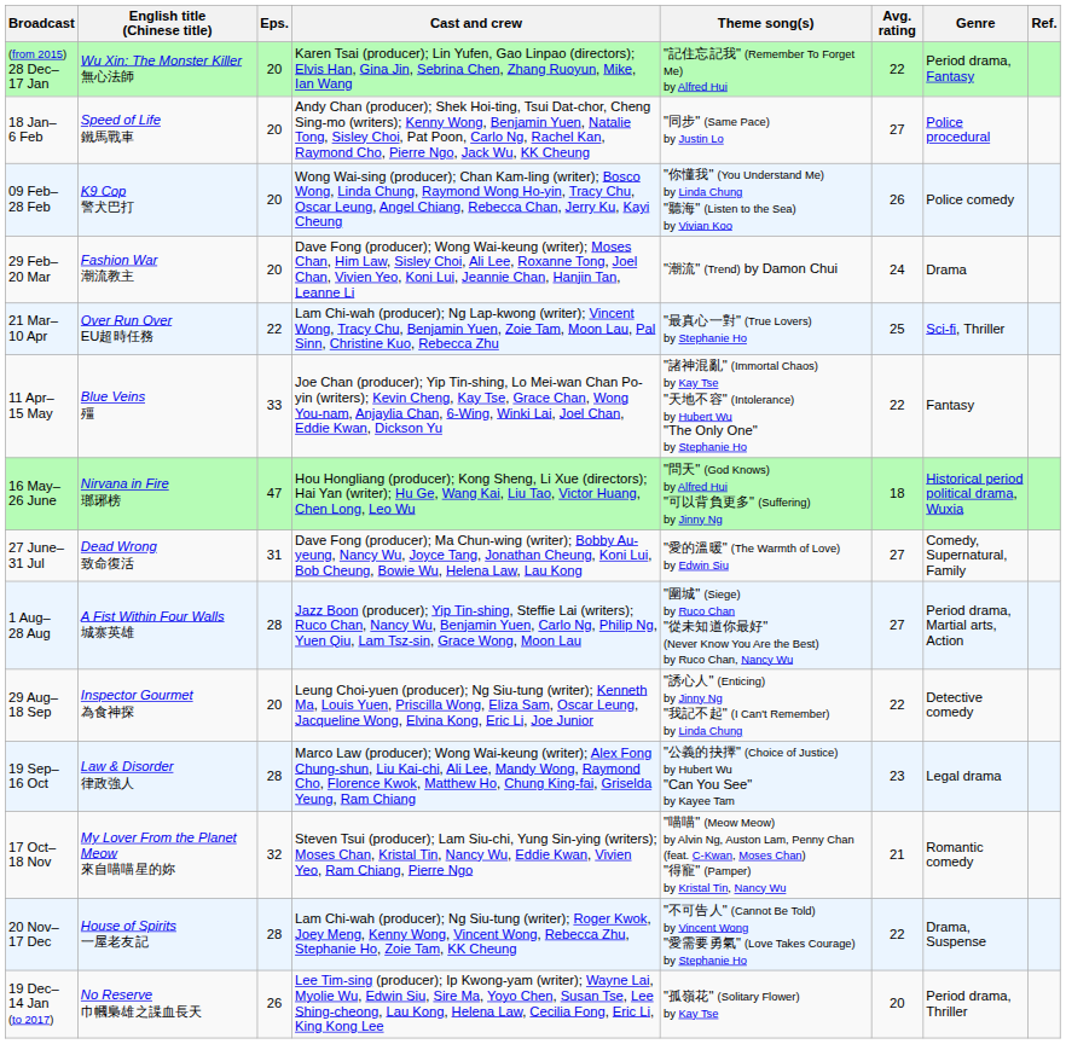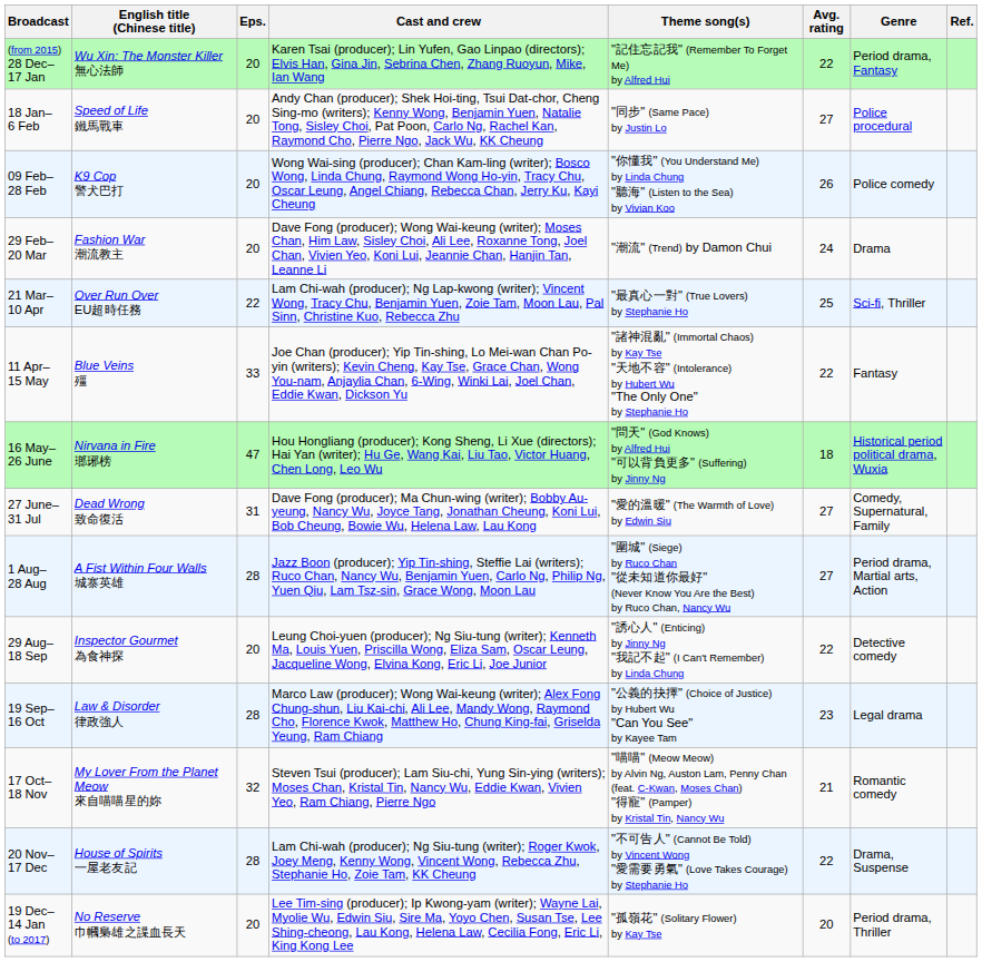19 Dec– 14 Jan (to 2017) | Eps.: 26 -> 20
